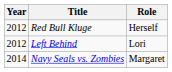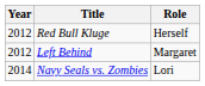Left Behind | Role: Lori -> Margaret
Navy Seals vs. Zombies | Role: Margaret -> Lori
